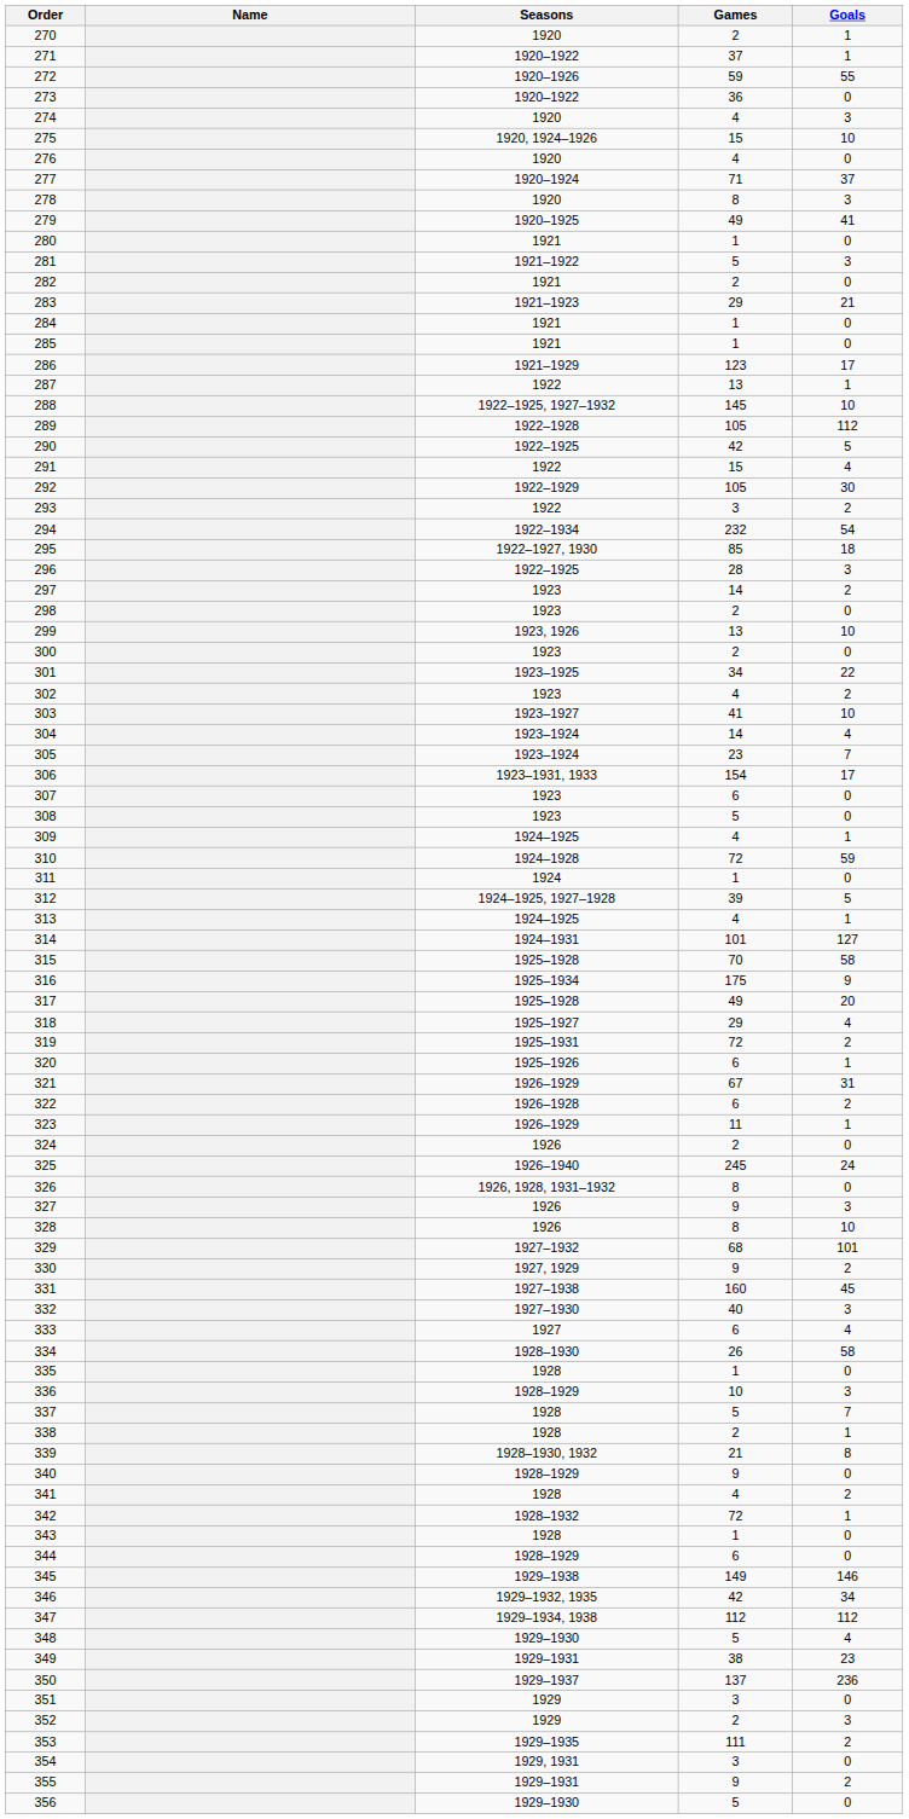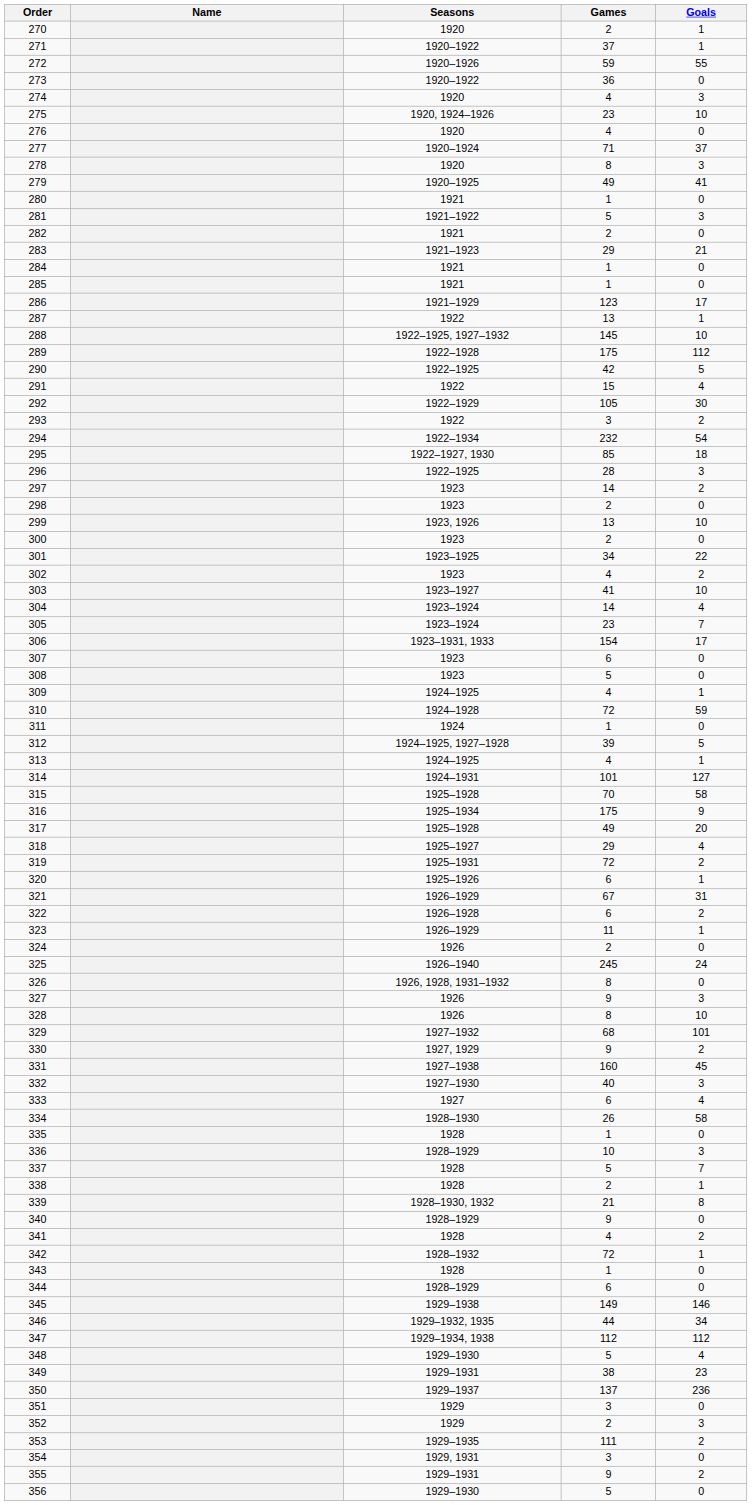275 | Games: 15 -> 23
289 | Games: 105 -> 175
346 | Games: 42 -> 44
